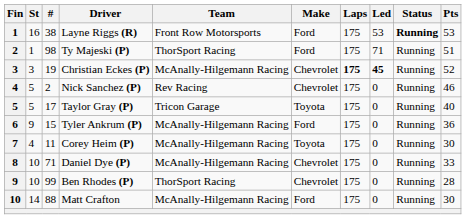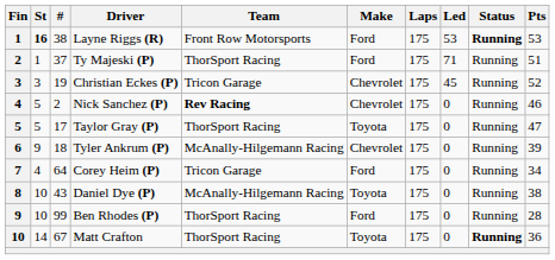Layne Riggs (R) | St: normal -> bold
Ty Majeski (P) | #: 98 -> 37
Christian Eckes (P) | Team: McAnally-Hilgemann Racing -> Tricon Garage
Christian Eckes (P) | Laps: bold -> normal
Christian Eckes (P) | Led: bold -> normal
Nick Sanchez (P) | Team: normal -> bold
Taylor Gray (P) | Team: Tricon Garage -> ThorSport Racing
Taylor Gray (P) | Pts: 40 -> 47
Tyler Ankrum (P) | #: 15 -> 18
Tyler Ankrum (P) | Make: Ford -> Chevrolet
Tyler Ankrum (P) | Pts: 36 -> 39
Corey Heim (P) | #: 11 -> 64
Corey Heim (P) | Team: McAnally-Hilgemann Racing -> Tricon Garage
Corey Heim (P) | Make: Toyota -> Ford
Corey Heim (P) | Pts: 30 -> 34
Daniel Dye (P) | #: 71 -> 43
Daniel Dye (P) | Make: Chevrolet -> Toyota
Daniel Dye (P) | Pts: 33 -> 38
Ben Rhodes (P) | Make: Chevrolet -> Ford
Matt Crafton | #: 88 -> 67
Matt Crafton | Team: McAnally-Hilgemann Racing -> ThorSport Racing
Matt Crafton | Make: Ford -> Toyota
Matt Crafton | Status: normal -> bold
Matt Crafton | Pts: 30 -> 36
